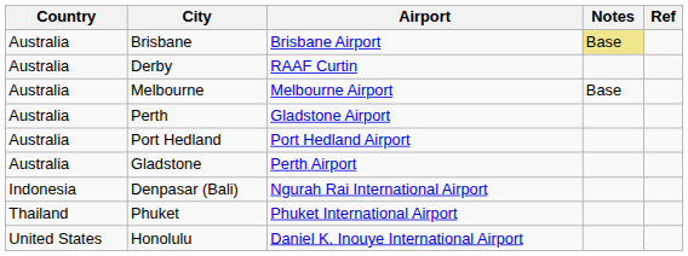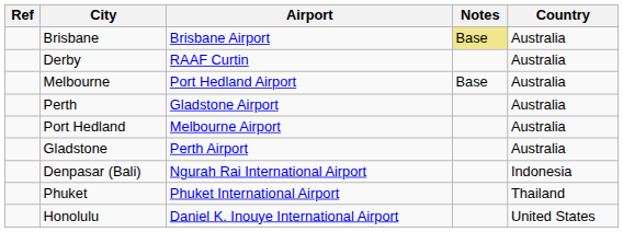columns swapped: Country <-> Ref
Melbourne | Airport: Melbourne Airport -> Port Hedland Airport
Port Hedland | Airport: Port Hedland Airport -> Melbourne Airport
